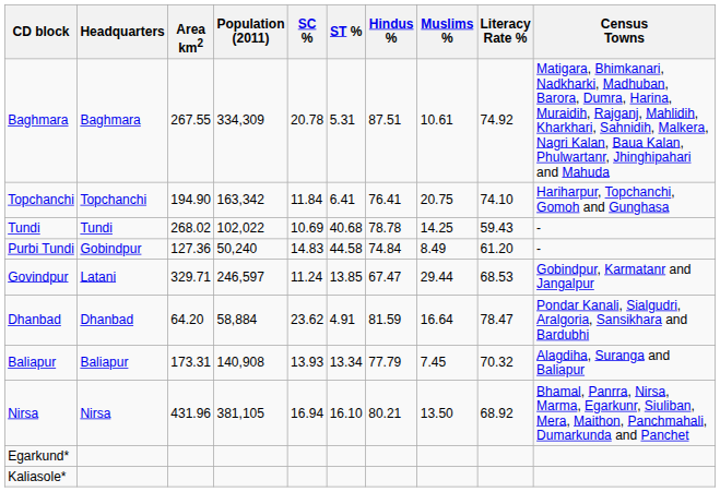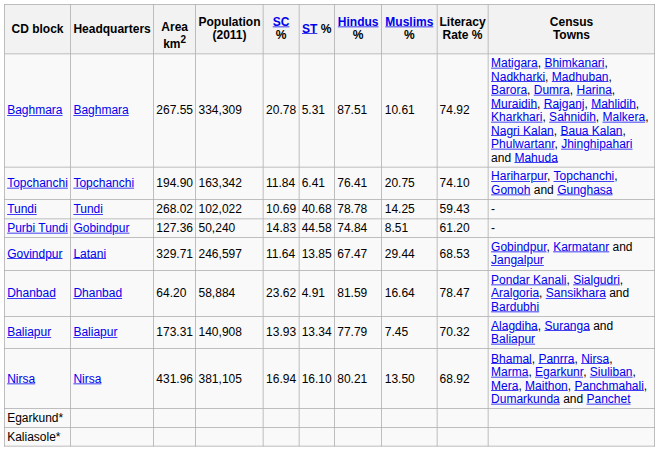Purbi Tundi | Muslims %: 8.49 -> 8.51
Govindpur | SC %: 11.24 -> 11.64
